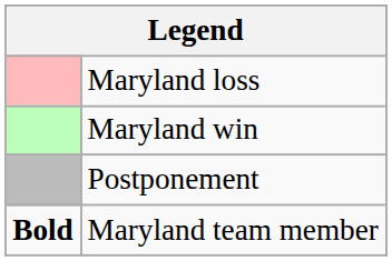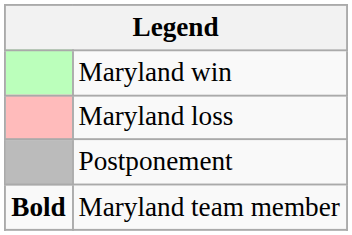rows swapped: Maryland win <-> Maryland loss
